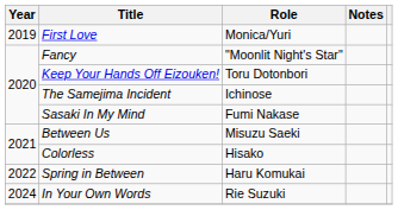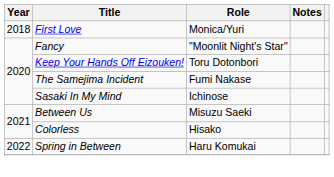First Love | Year: 2019 -> 2018
The Samejima Incident | Role: Ichinose -> Fumi Nakase
Sasaki In My Mind | Role: Fumi Nakase -> Ichinose
- row: 2024 | In Your Own Words | Rie Suzuki
